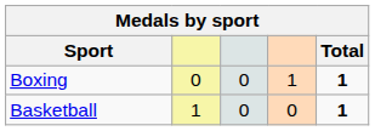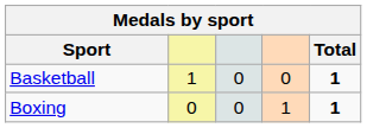rows swapped: Basketball <-> Boxing
